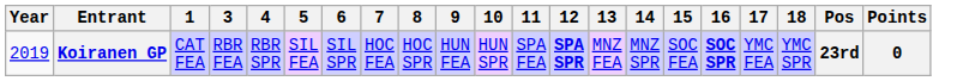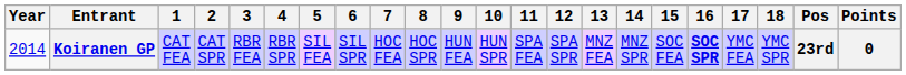+ column: 2 | CAT SPR
Koiranen GP | Year: 2019 -> 2014
Koiranen GP | 12: bold -> normal
